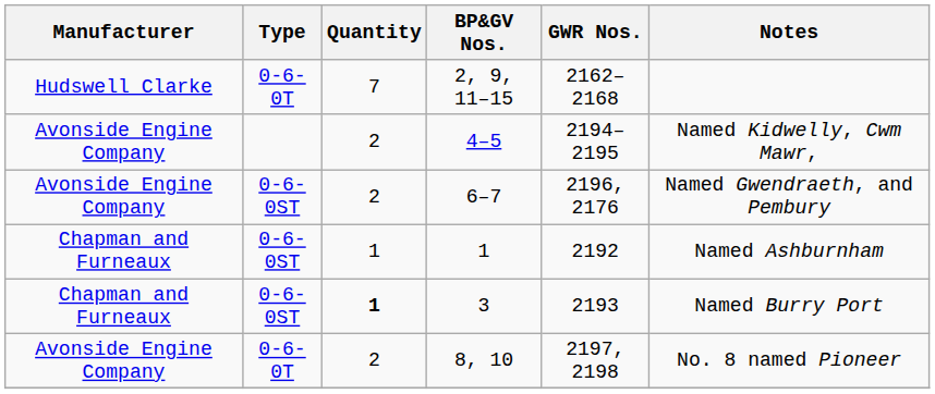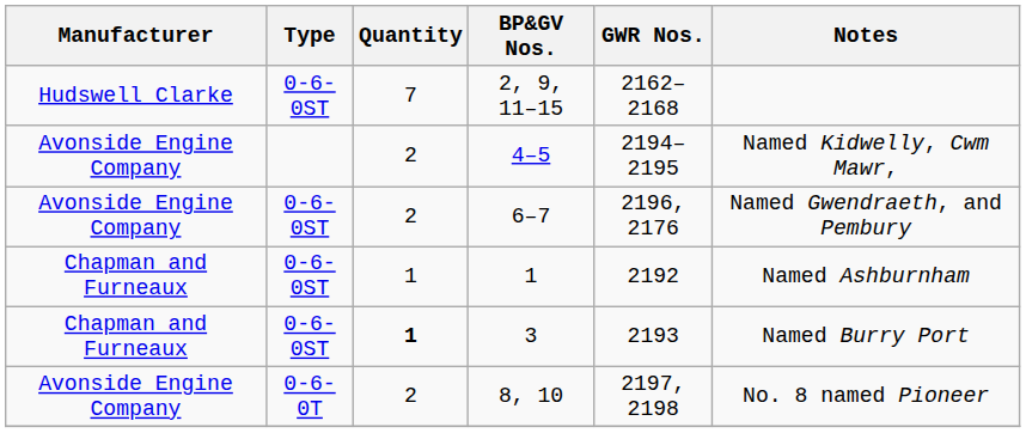2, 9, 11–15 | Type: 0-6-0T -> 0-6-0ST
